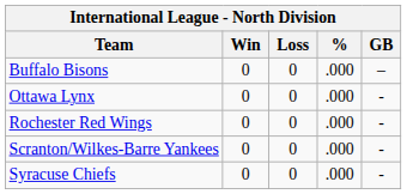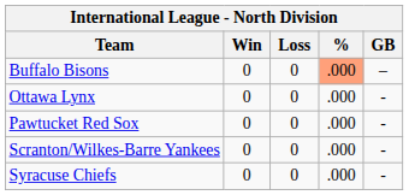Buffalo Bisons | %: no background -> lightsalmon background
+ row: Pawtucket Red Sox | 0 | 0 | .000 | -
- row: Rochester Red Wings | 0 | 0 | .000 | -
